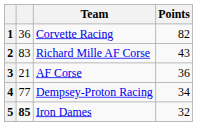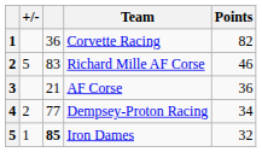+ column: +/- | 5 | 2 | 1
Richard Mille AF Corse | Points: 43 -> 46
